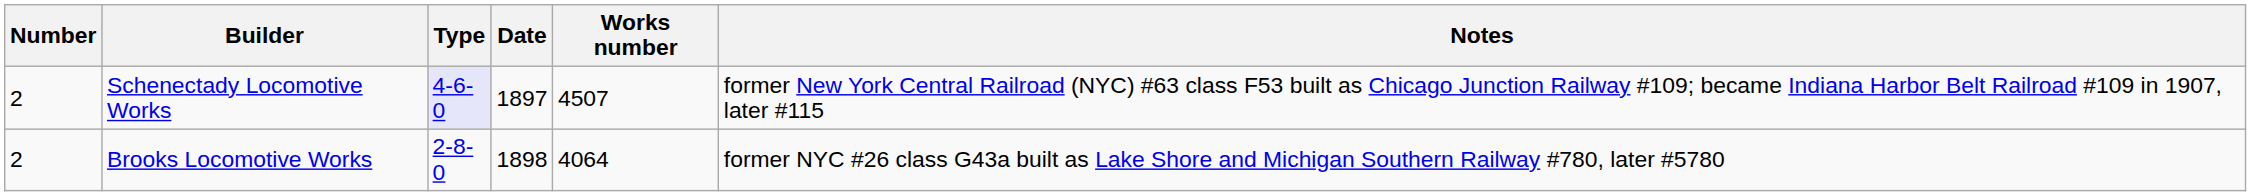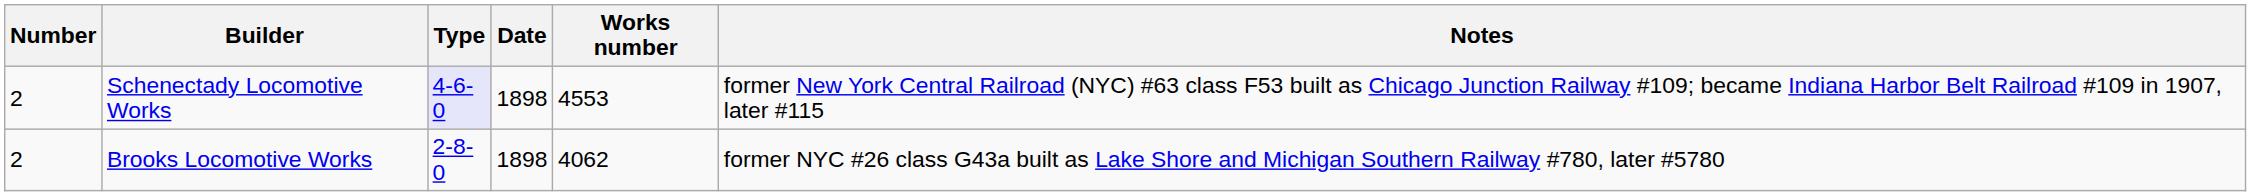Schenectady Locomotive Works | Date: 1897 -> 1898
Schenectady Locomotive Works | Works number: 4507 -> 4553
Brooks Locomotive Works | Works number: 4064 -> 4062
